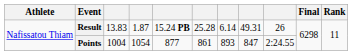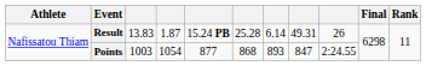Points | column 3: 1004 -> 1003
Points | column 6: 861 -> 868
